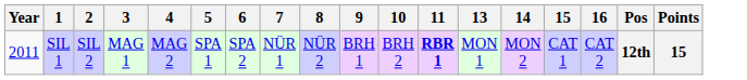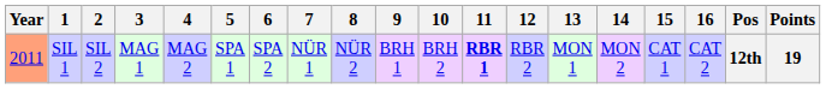+ column: 12 | RBR 2
SIL 1 | Year: no background -> lightsalmon background
SIL 1 | Points: 15 -> 19
